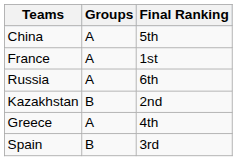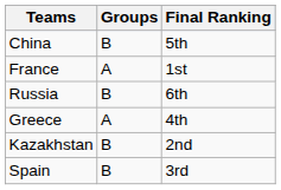China | Groups: A -> B
Russia | Groups: A -> B
rows swapped: Greece <-> Kazakhstan
